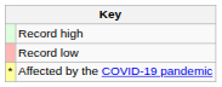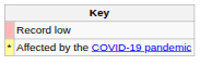- row: Record high
